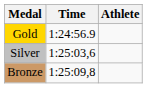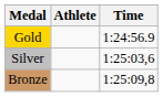columns swapped: Athlete <-> Time
